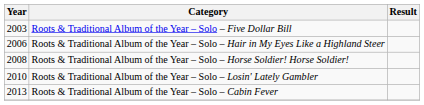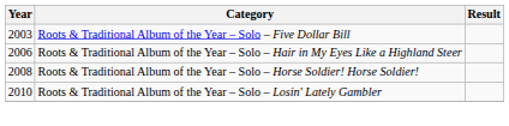- row: 2013 | Roots & Traditional Album of the Year – Solo – Cabin Fever
